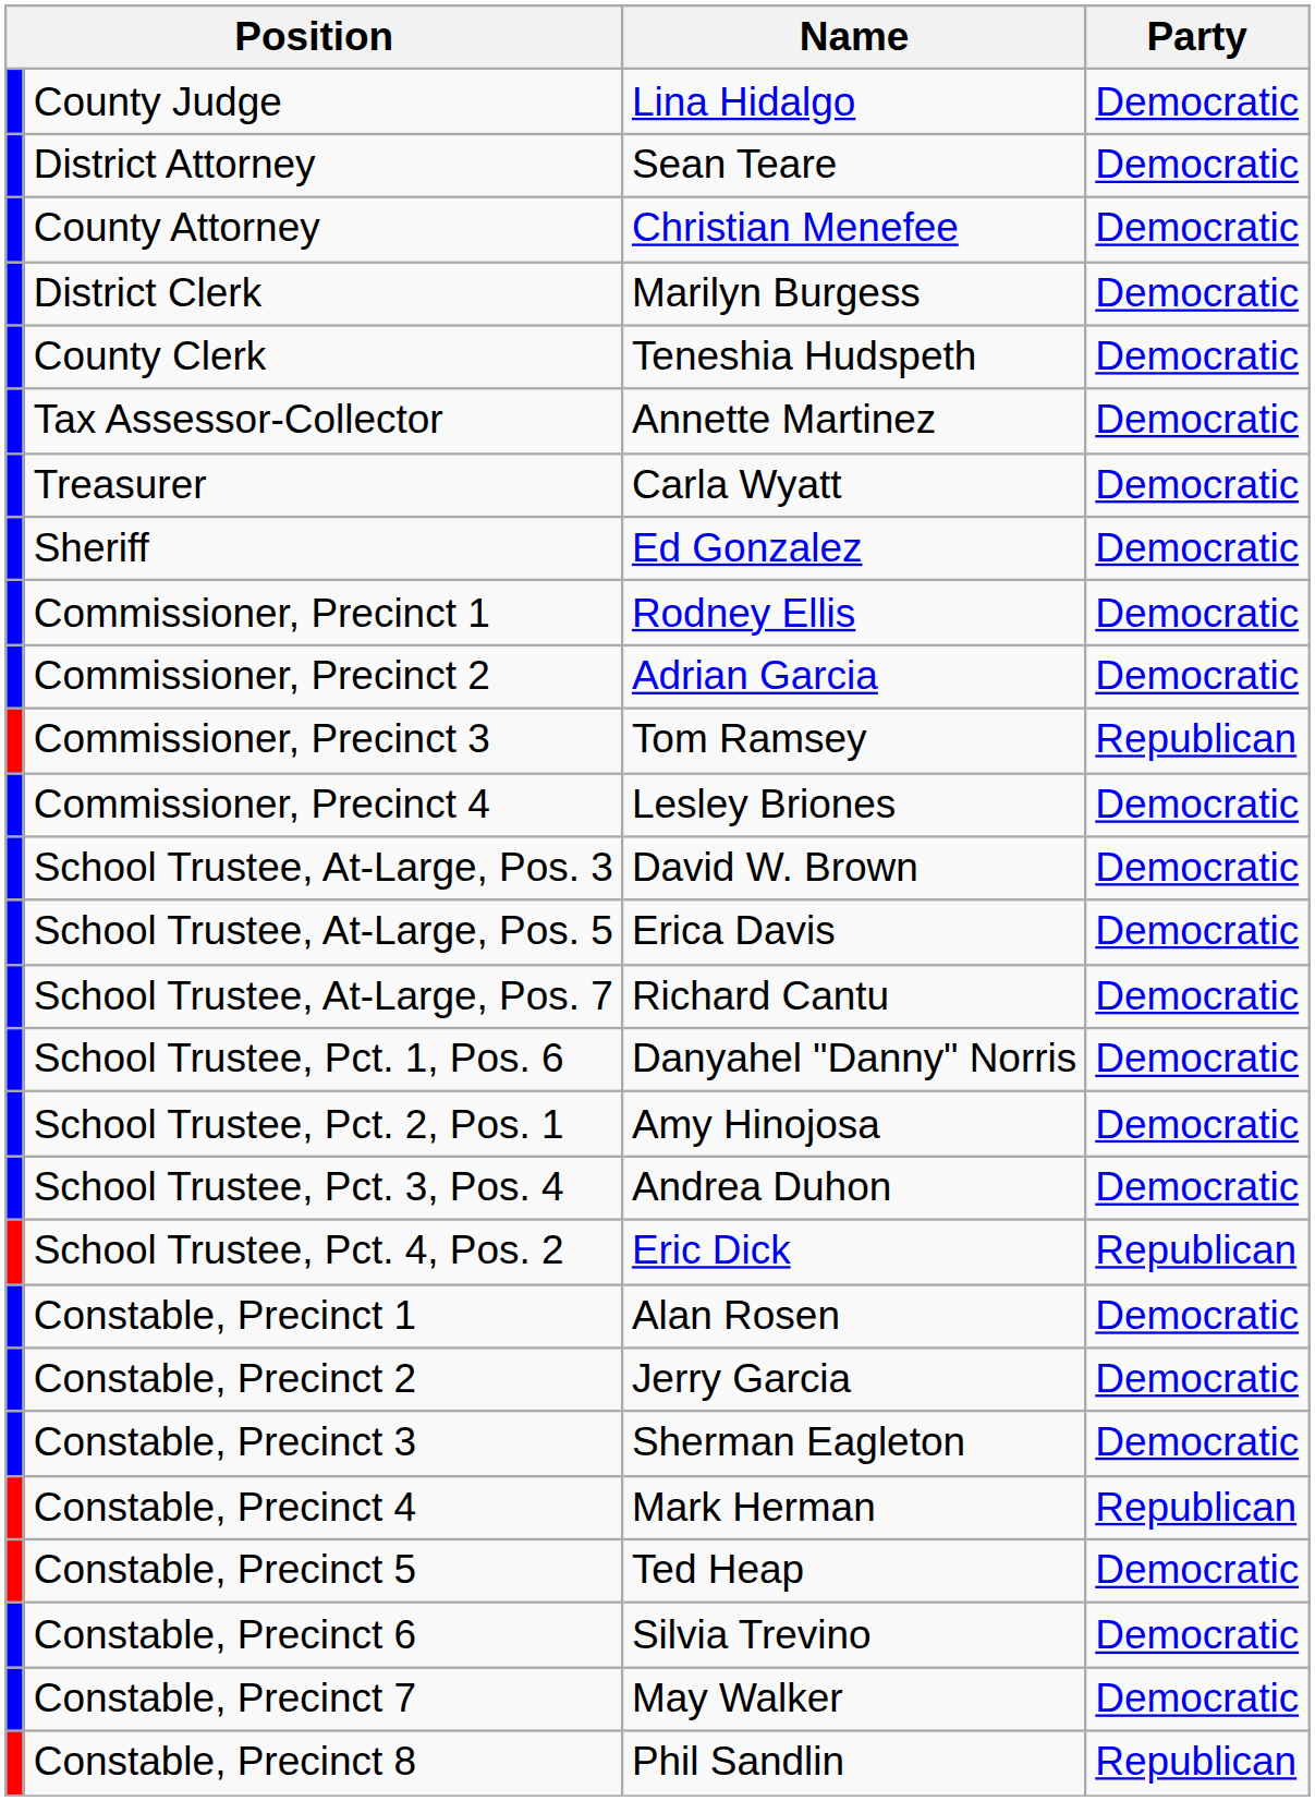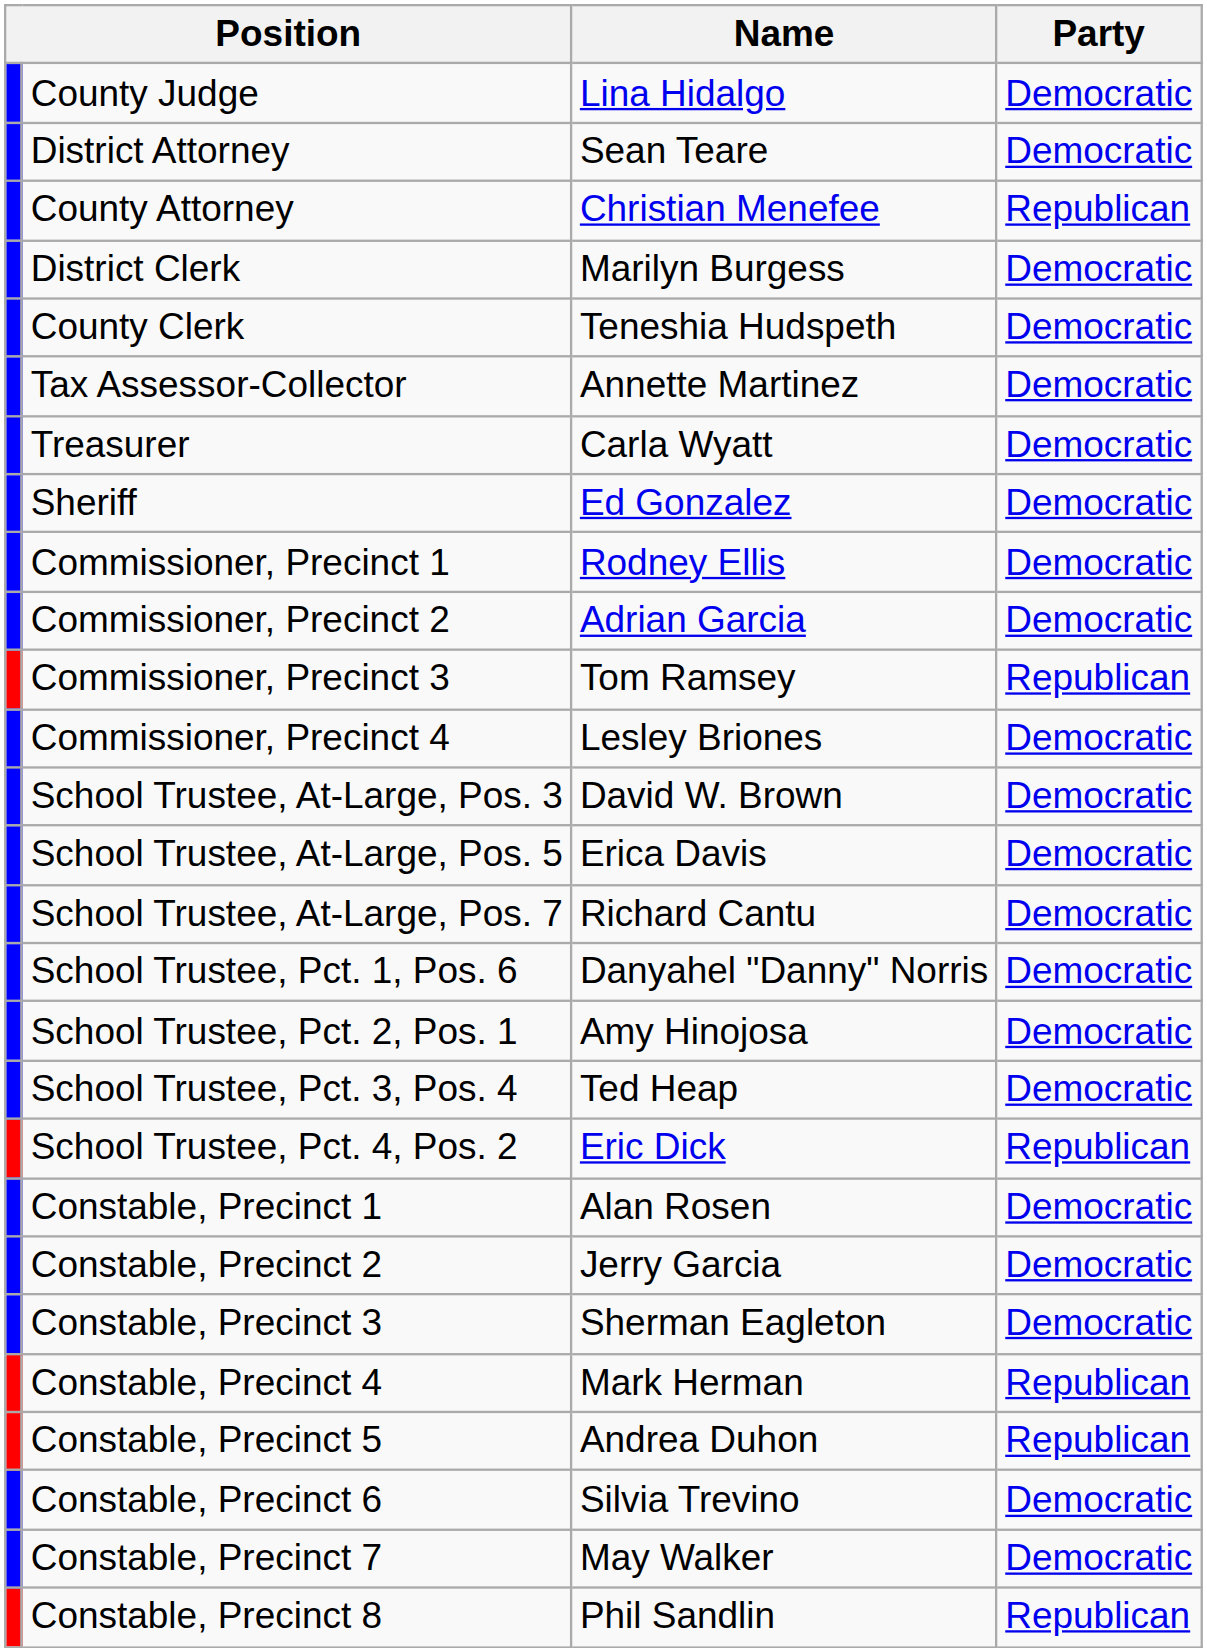County Attorney | Party: Democratic -> Republican
School Trustee, Pct. 3, Pos. 4 | Name: Andrea Duhon -> Ted Heap
Constable, Precinct 5 | Name: Ted Heap -> Andrea Duhon
Constable, Precinct 5 | Party: Democratic -> Republican
